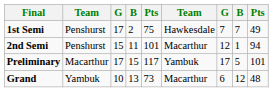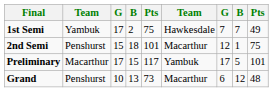1st Semi | column 2: Penshurst -> Yambuk
2nd Semi | column 4: 11 -> 18
2nd Semi | column 9: 94 -> 75
Grand | column 2: Yambuk -> Penshurst
